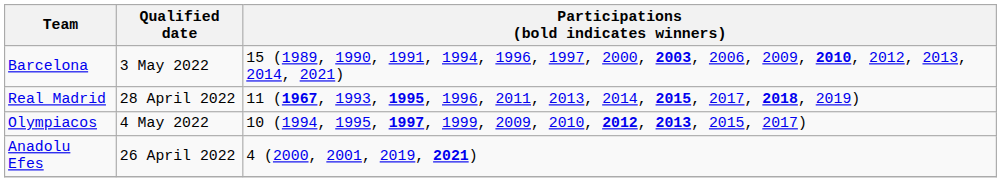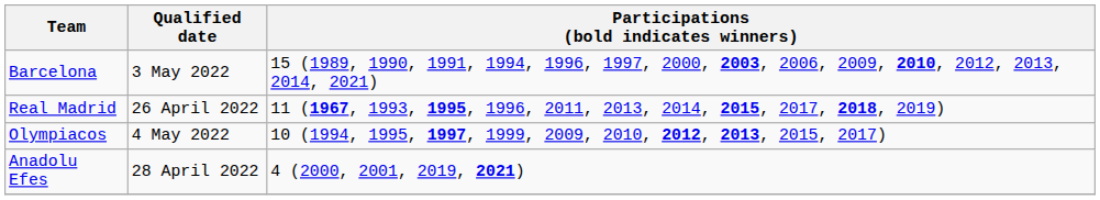Real Madrid | Qualified date: 28 April 2022 -> 26 April 2022
Anadolu Efes | Qualified date: 26 April 2022 -> 28 April 2022
